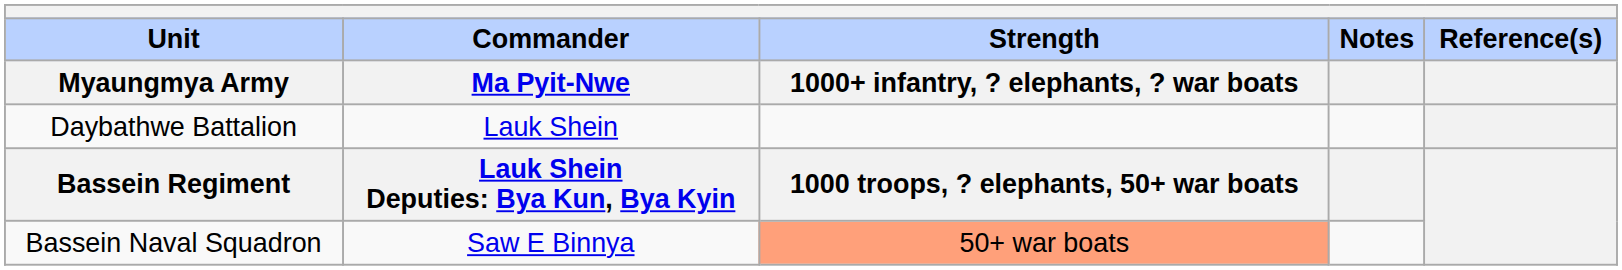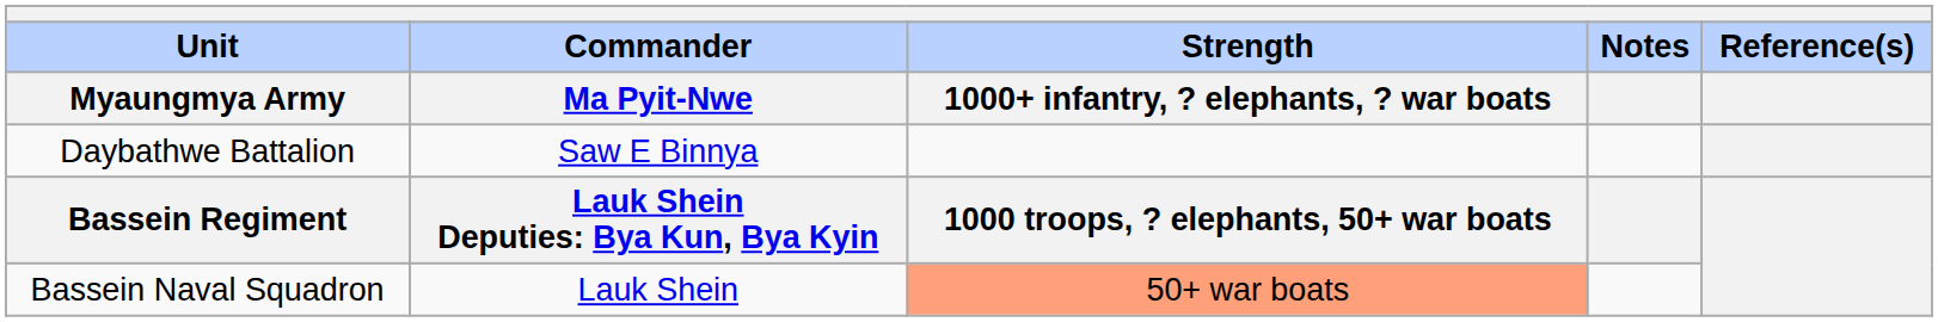Daybathwe Battalion | Commander / Ma Pyit-Nwe: Lauk Shein -> Saw E Binnya
Bassein Naval Squadron | Commander / Ma Pyit-Nwe: Saw E Binnya -> Lauk Shein
